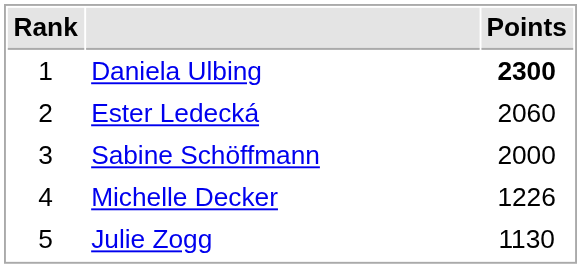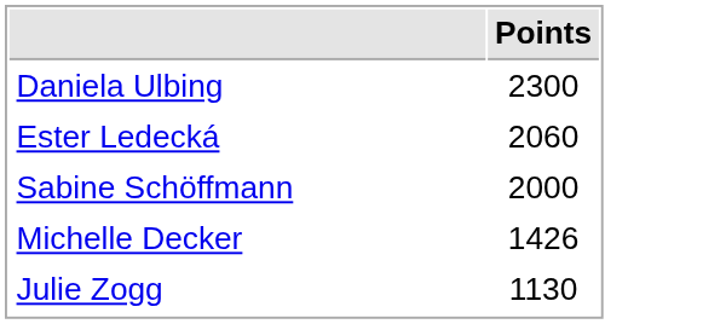- column: Rank | 1 | 2 | 3 | 4 | 5
Daniela Ulbing | Points: bold -> normal
Michelle Decker | Points: 1226 -> 1426
